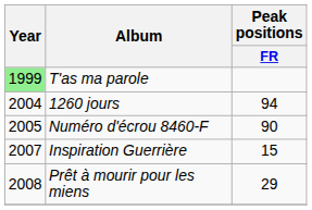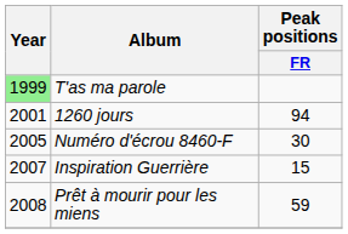1260 jours | Year: 2004 -> 2001
Numéro d'écrou 8460-F | Peak positions / FR: 90 -> 30
Prêt à mourir pour les miens | Peak positions / FR: 29 -> 59
